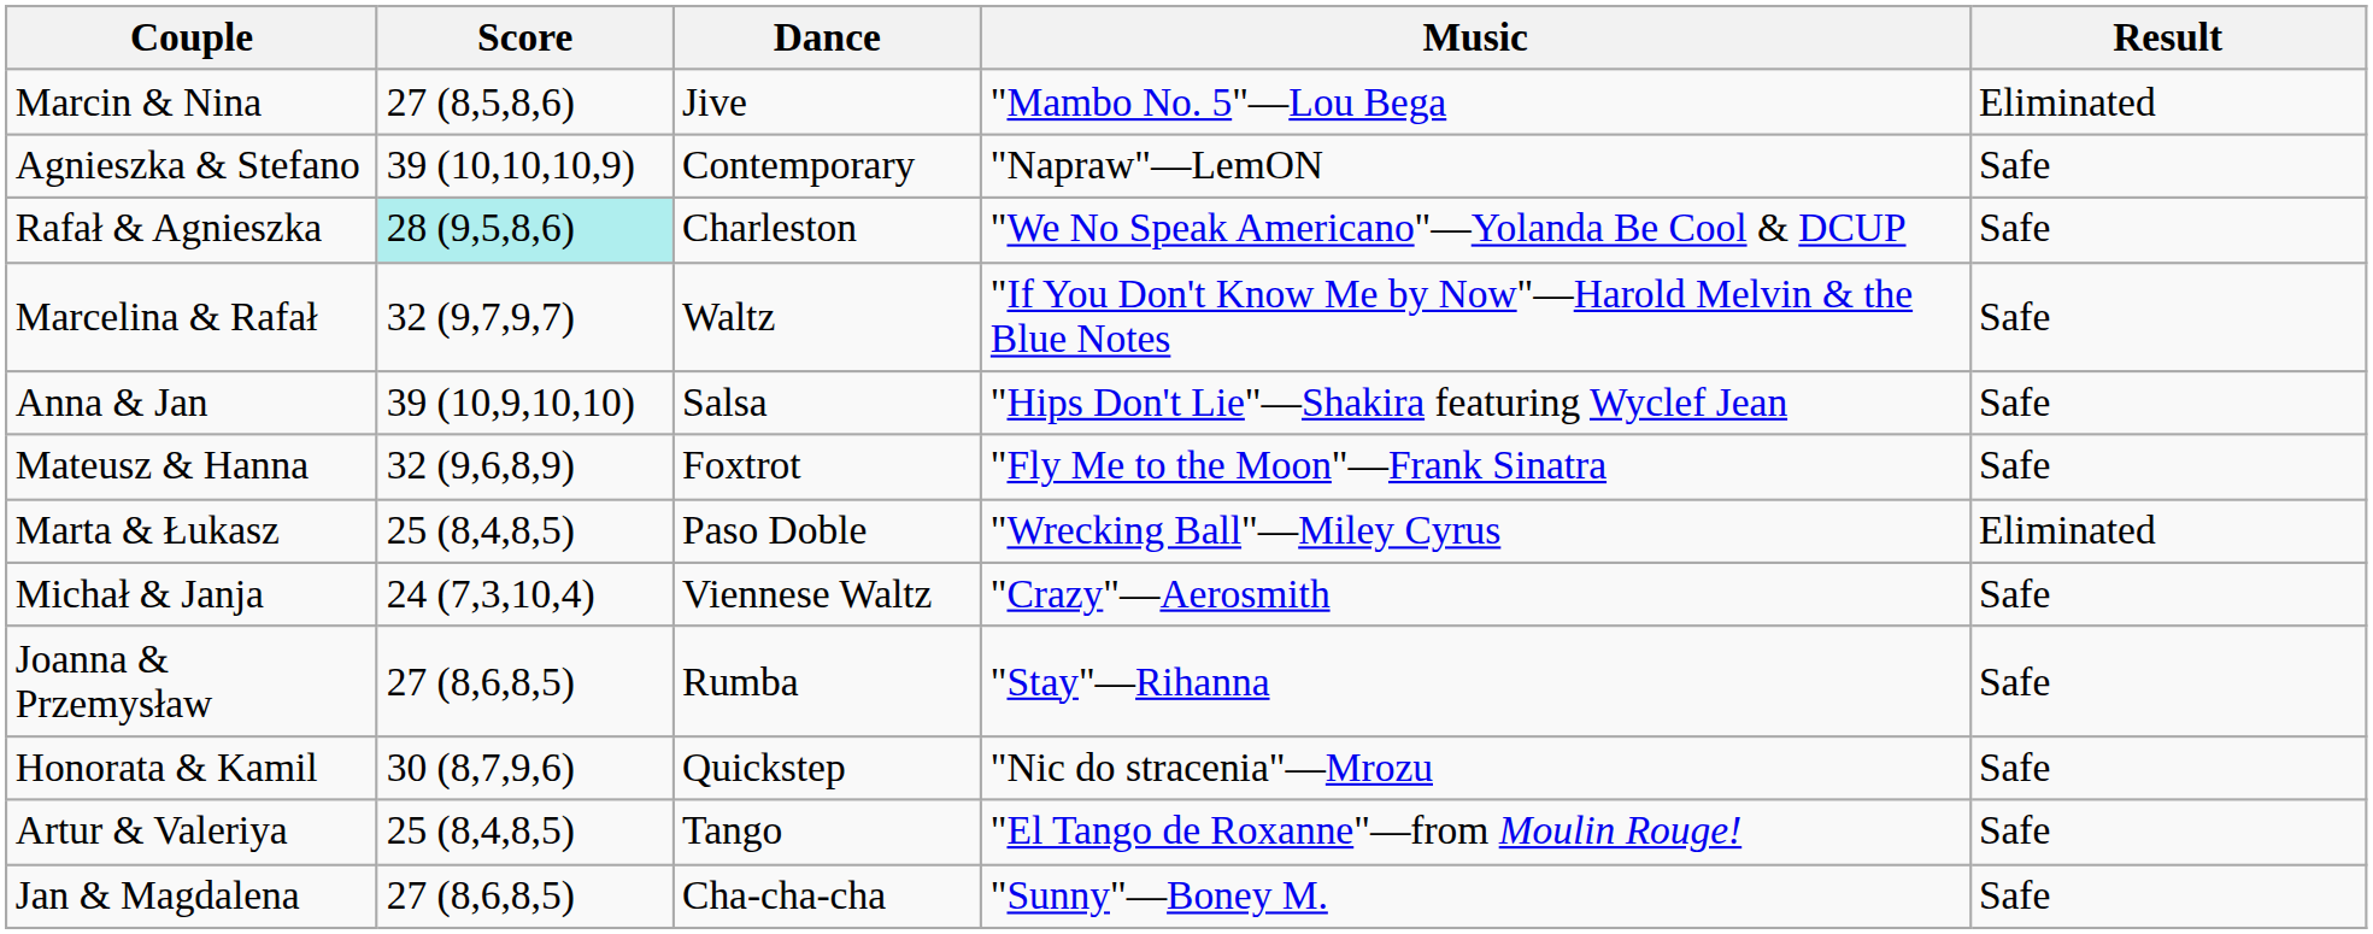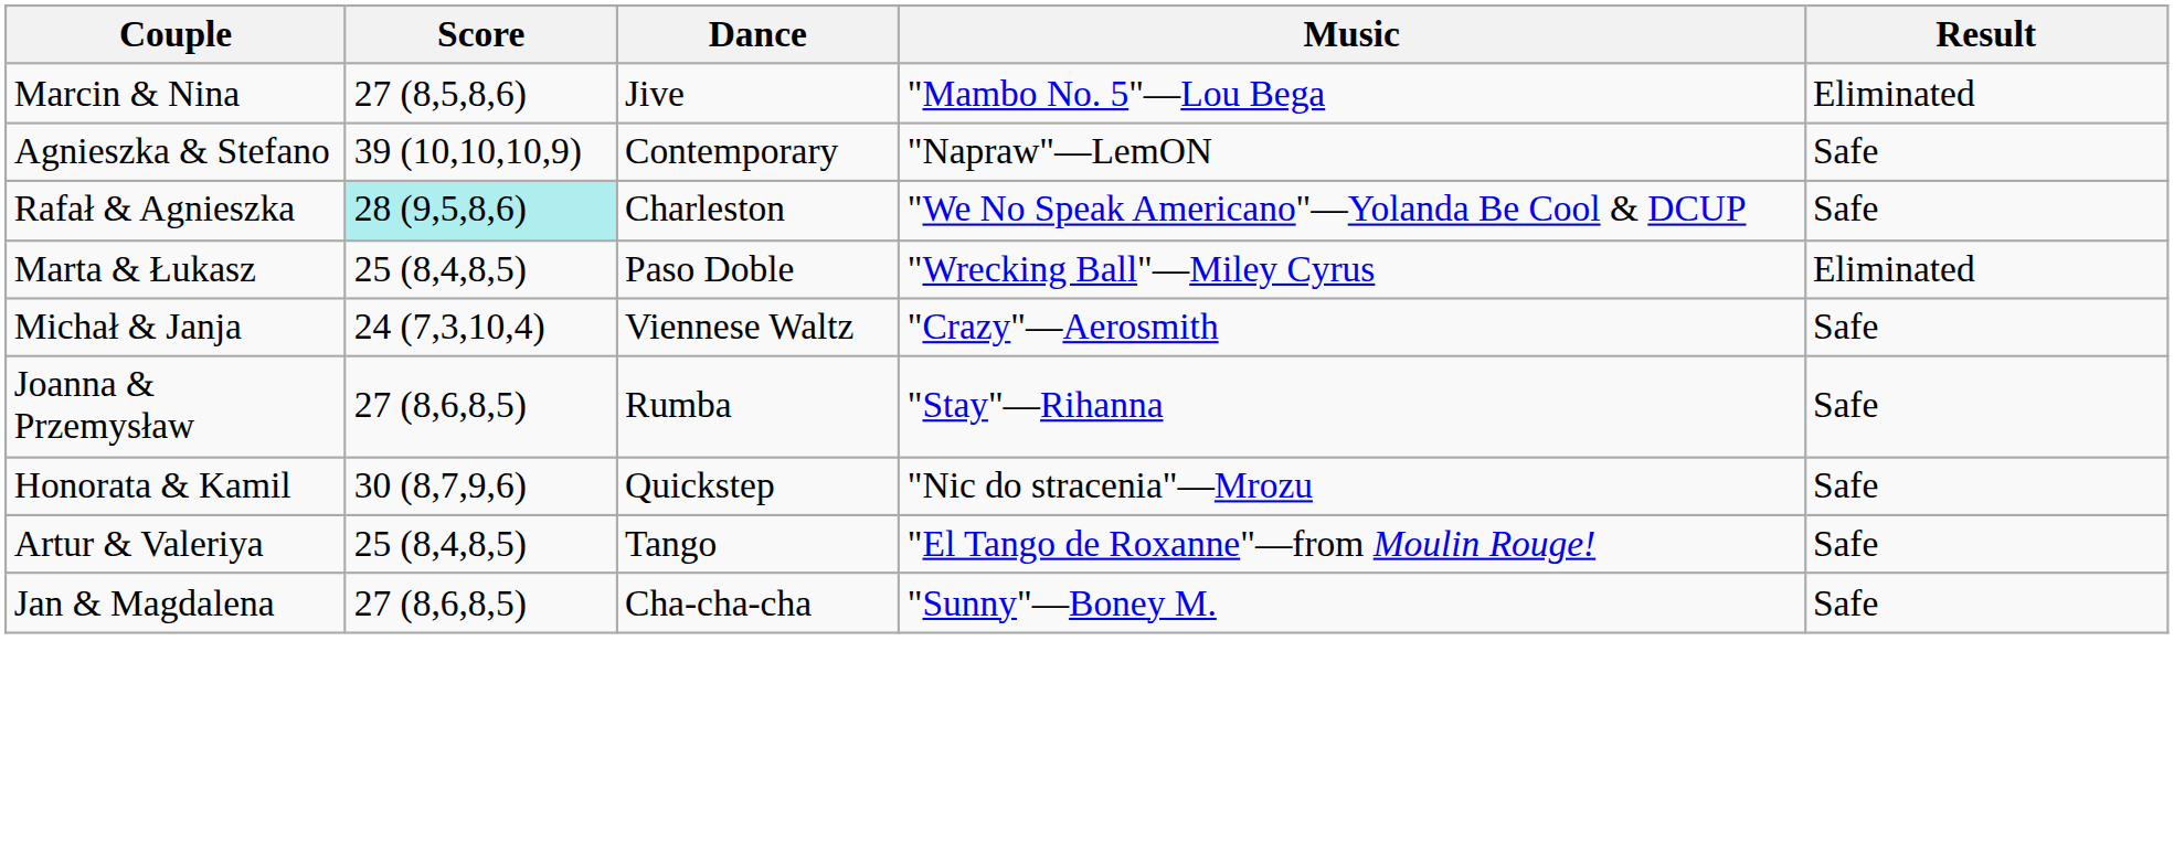- row: Marcelina & Rafał | 32 (9,7,9,7) | Waltz | "If You Don't Know Me by Now"—Harold Melvin & the Blue Notes | Safe
- row: Anna & Jan | 39 (10,9,10,10) | Salsa | "Hips Don't Lie"—Shakira featuring Wyclef Jean | Safe
- row: Mateusz & Hanna | 32 (9,6,8,9) | Foxtrot | "Fly Me to the Moon"—Frank Sinatra | Safe
